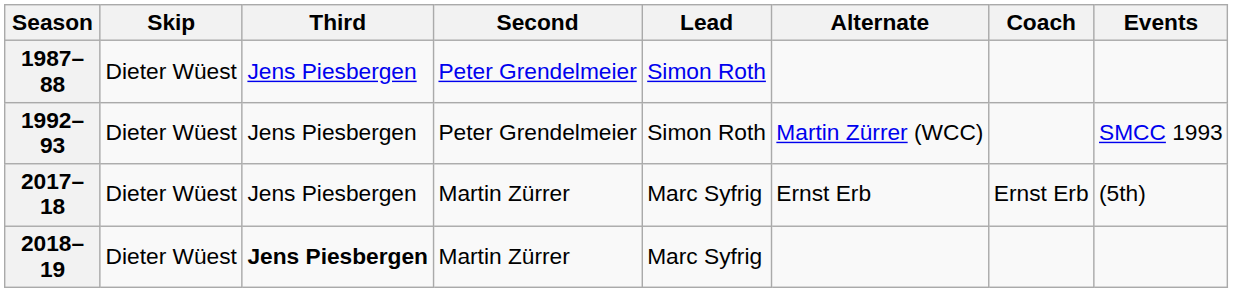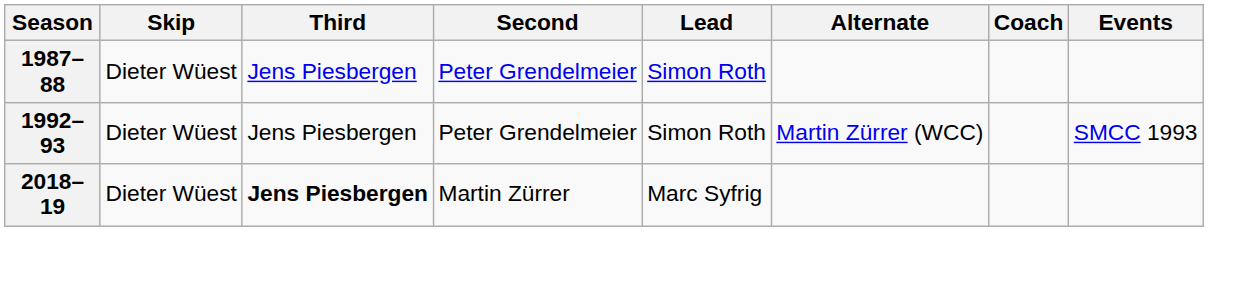- row: 2017–18 | Dieter Wüest | Jens Piesbergen | Martin Zürrer | Marc Syfrig | Ernst Erb | Ernst Erb | (5th)
